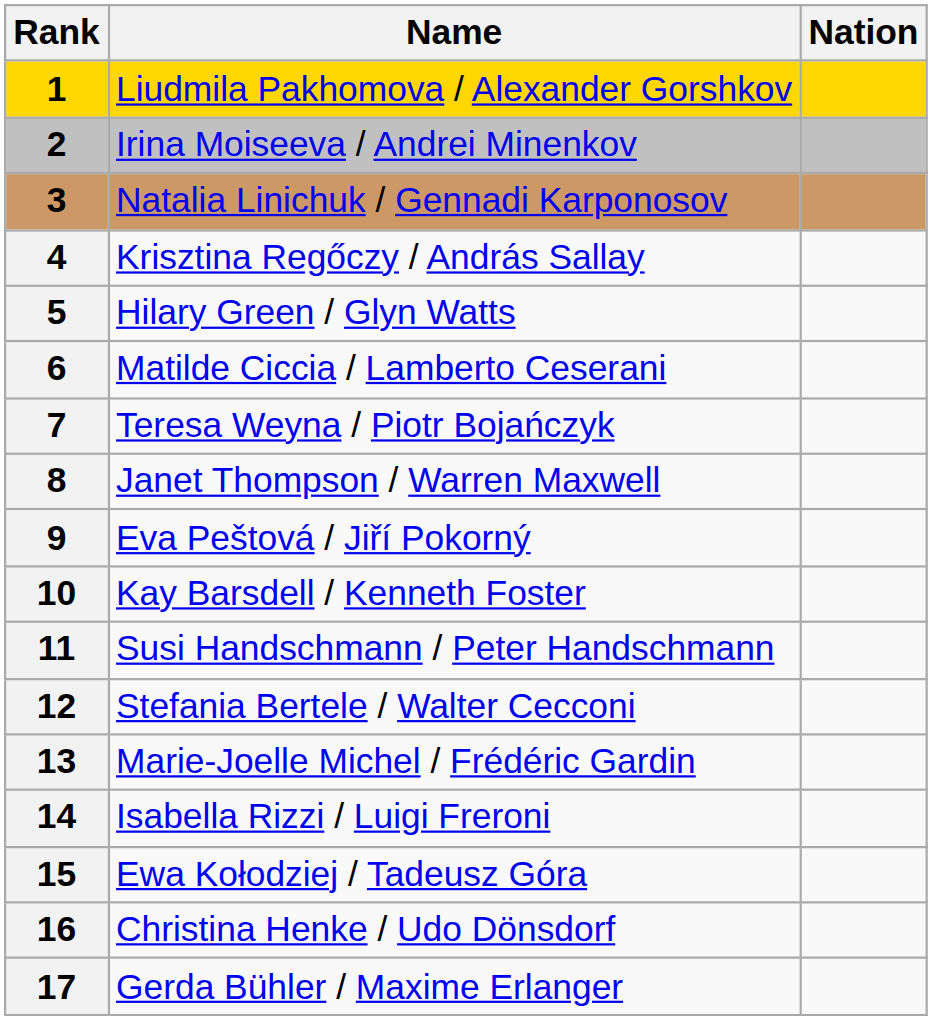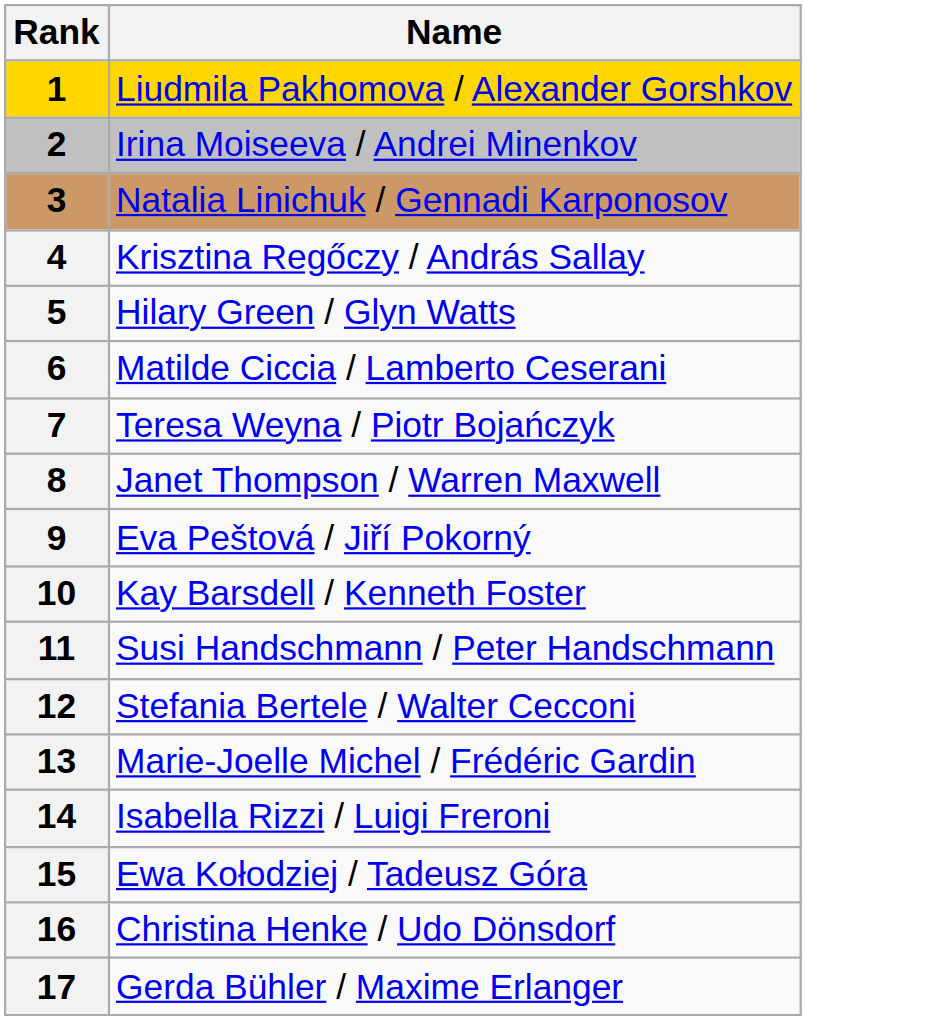- column: Nation
